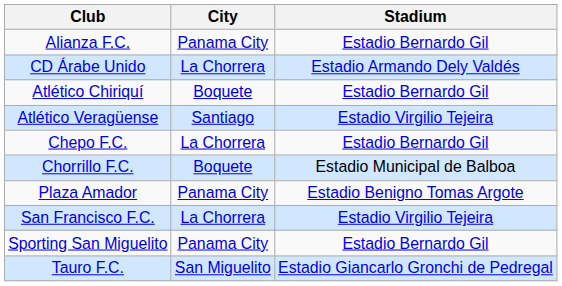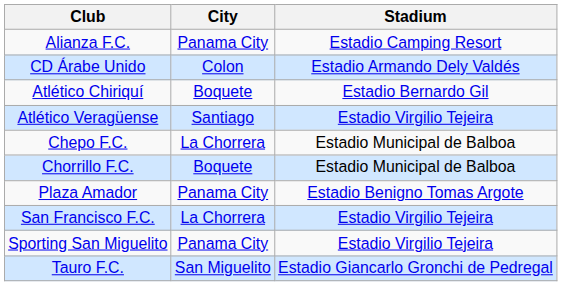Alianza F.C. | Stadium: Estadio Bernardo Gil -> Estadio Camping Resort
CD Árabe Unido | City: La Chorrera -> Colon
Chepo F.C. | Stadium: Estadio Bernardo Gil -> Estadio Municipal de Balboa
Sporting San Miguelito | Stadium: Estadio Bernardo Gil -> Estadio Virgilio Tejeira
